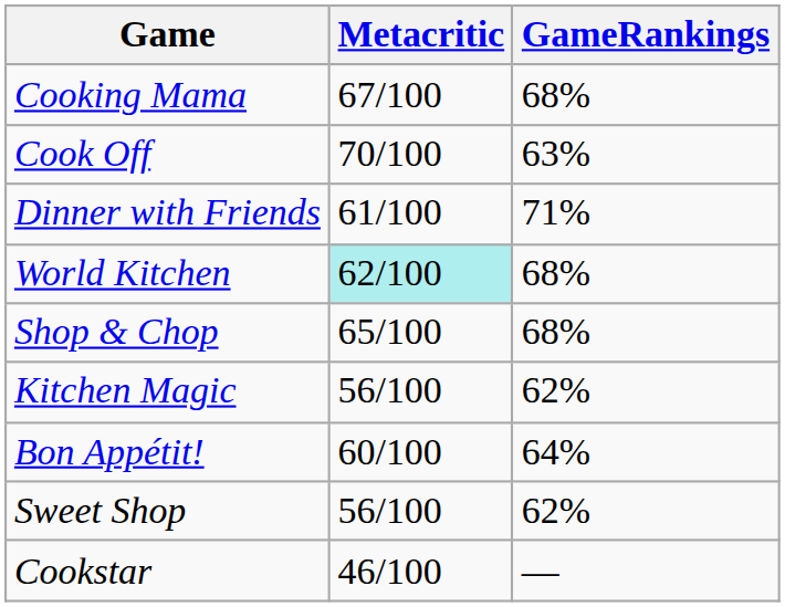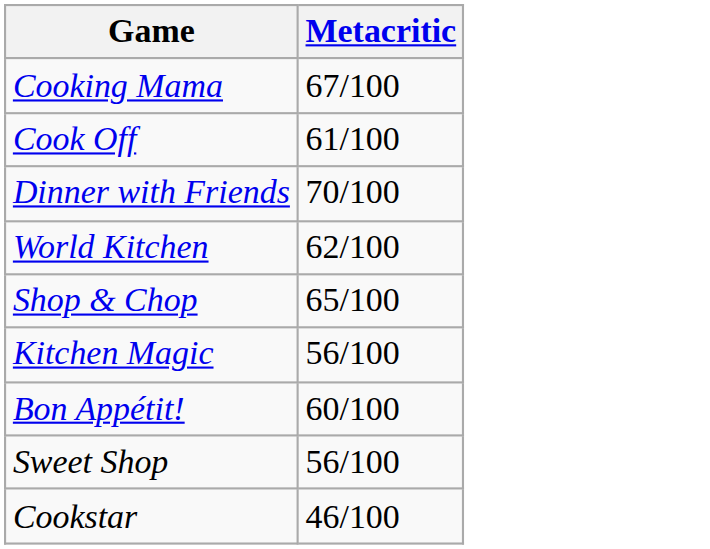- column: GameRankings | 68% | 63% | 71% | 68% | 68% | 62% | 64% | 62% | —
Cook Off | Metacritic: 70/100 -> 61/100
Dinner with Friends | Metacritic: 61/100 -> 70/100
World Kitchen | Metacritic: paleturquoise background -> no background
